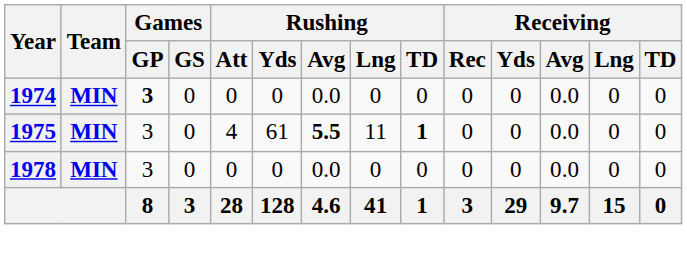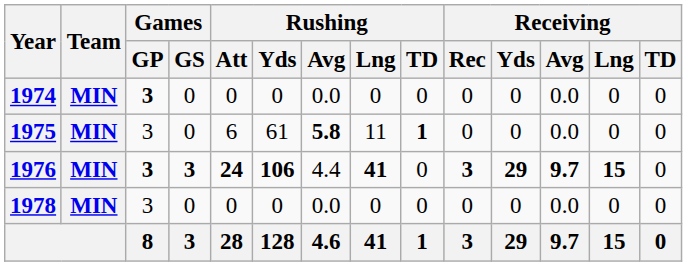1975 | Rushing / Att: 4 -> 6
1975 | Rushing / Avg: 5.5 -> 5.8
+ row: 1976 | MIN | 3 | 3 | 24 | 106 | 4.4 | 41 | 0 | 3 | 29 | 9.7 | 15 | 0
